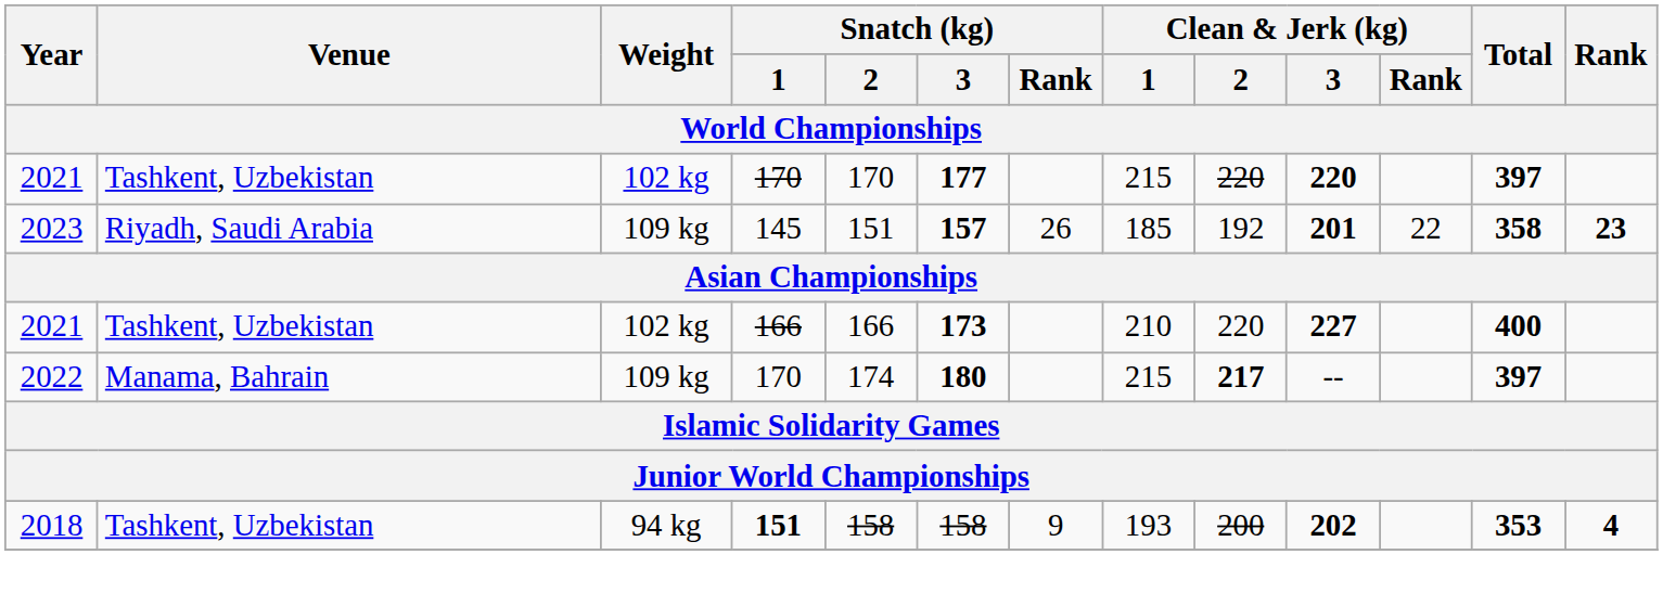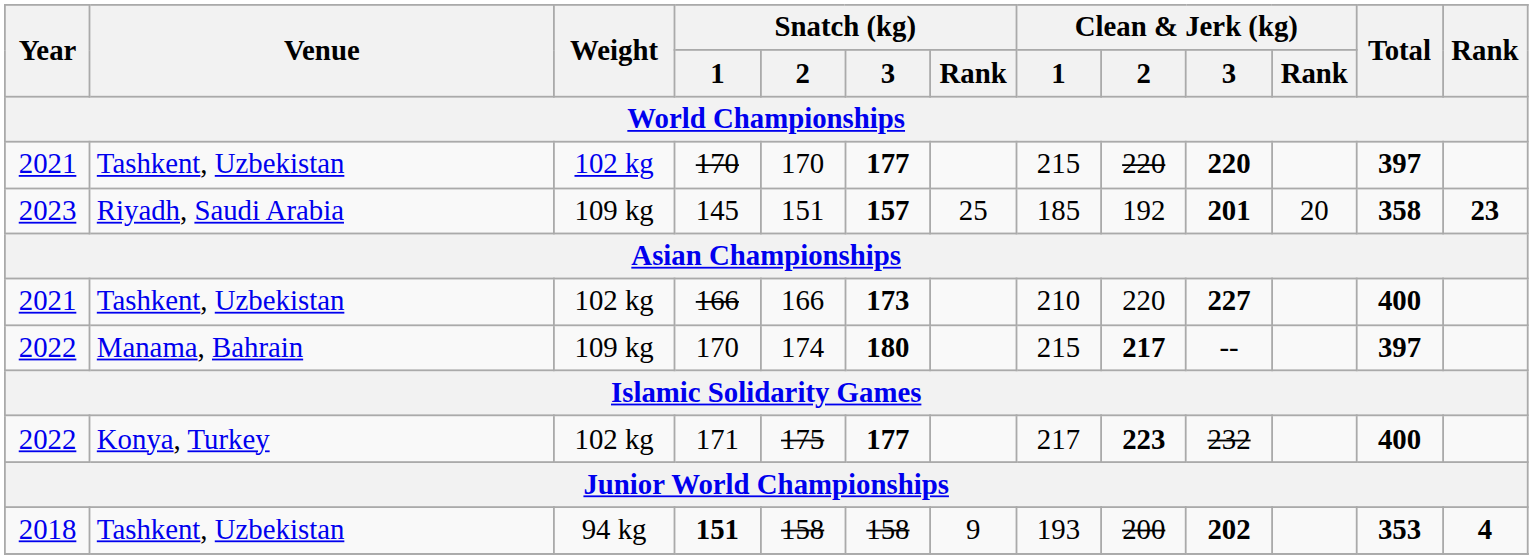145 | Snatch (kg) / Rank: 26 -> 25
145 | Clean & Jerk (kg) / Rank: 22 -> 20
+ row: 2022 | Konya, Turkey | 102 kg | 171 | 175 | 177 | 217 | 223 | 232 | 400
